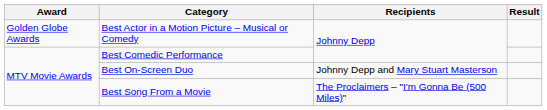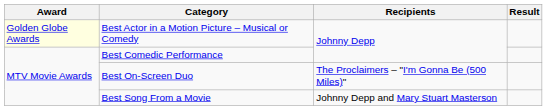Best Actor in a Motion Picture – Musical or Comedy | Award: no background -> lightyellow background
Best On-Screen Duo | Recipients: Johnny Depp and Mary Stuart Masterson -> The Proclaimers – "I'm Gonna Be (500 Miles)"
Best Song From a Movie | Recipients: The Proclaimers – "I'm Gonna Be (500 Miles)" -> Johnny Depp and Mary Stuart Masterson
